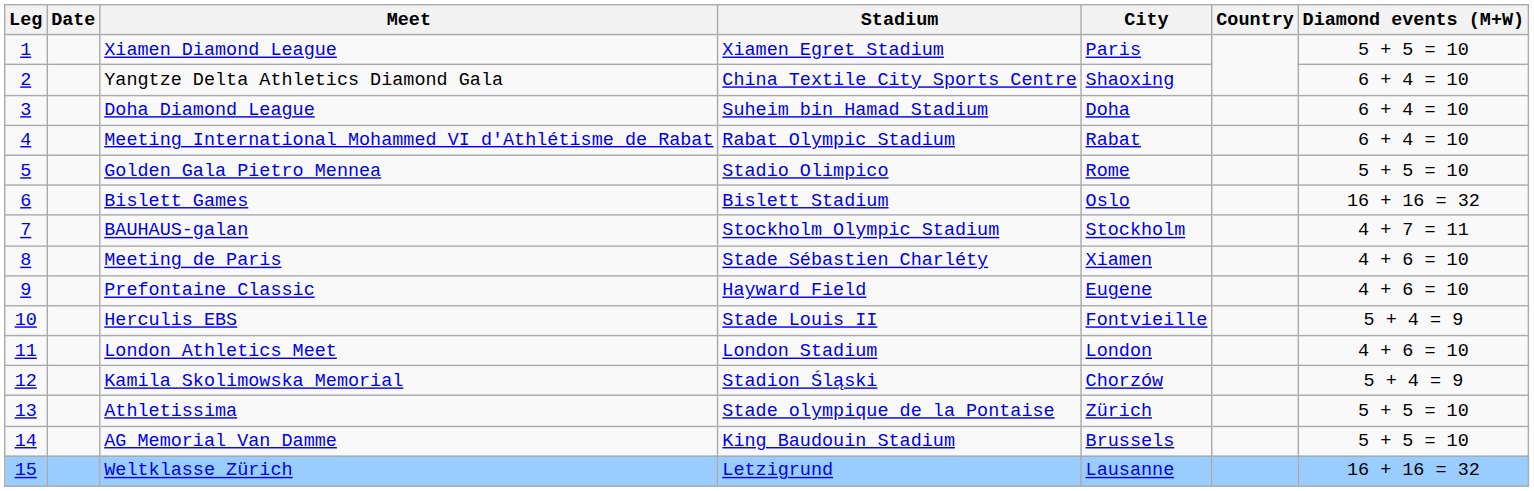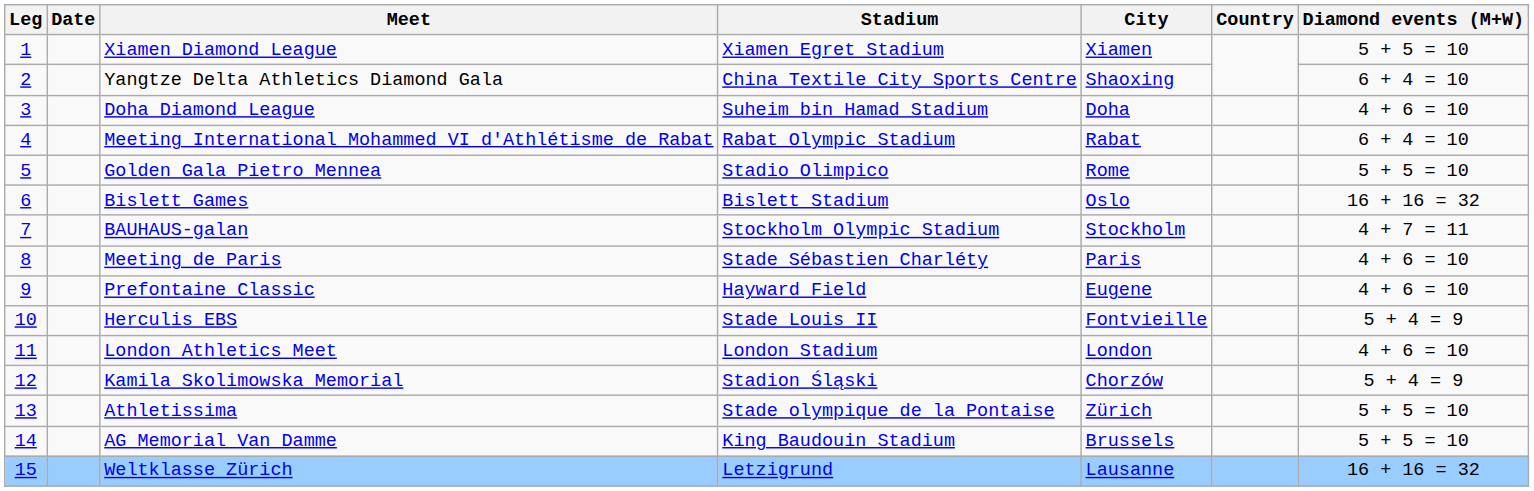Xiamen Diamond League | City: Paris -> Xiamen
Doha Diamond League | Diamond events (M+W): 6 + 4 = 10 -> 4 + 6 = 10
Meeting de Paris | City: Xiamen -> Paris
